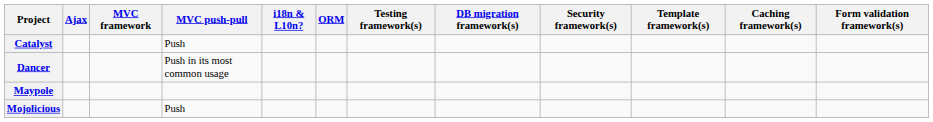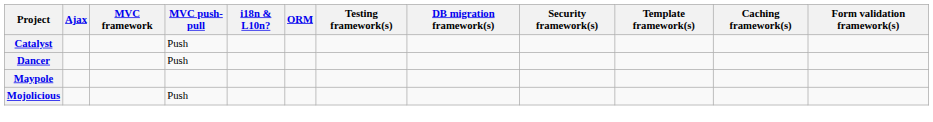Dancer | MVC push-pull: Push in its most common usage -> Push
